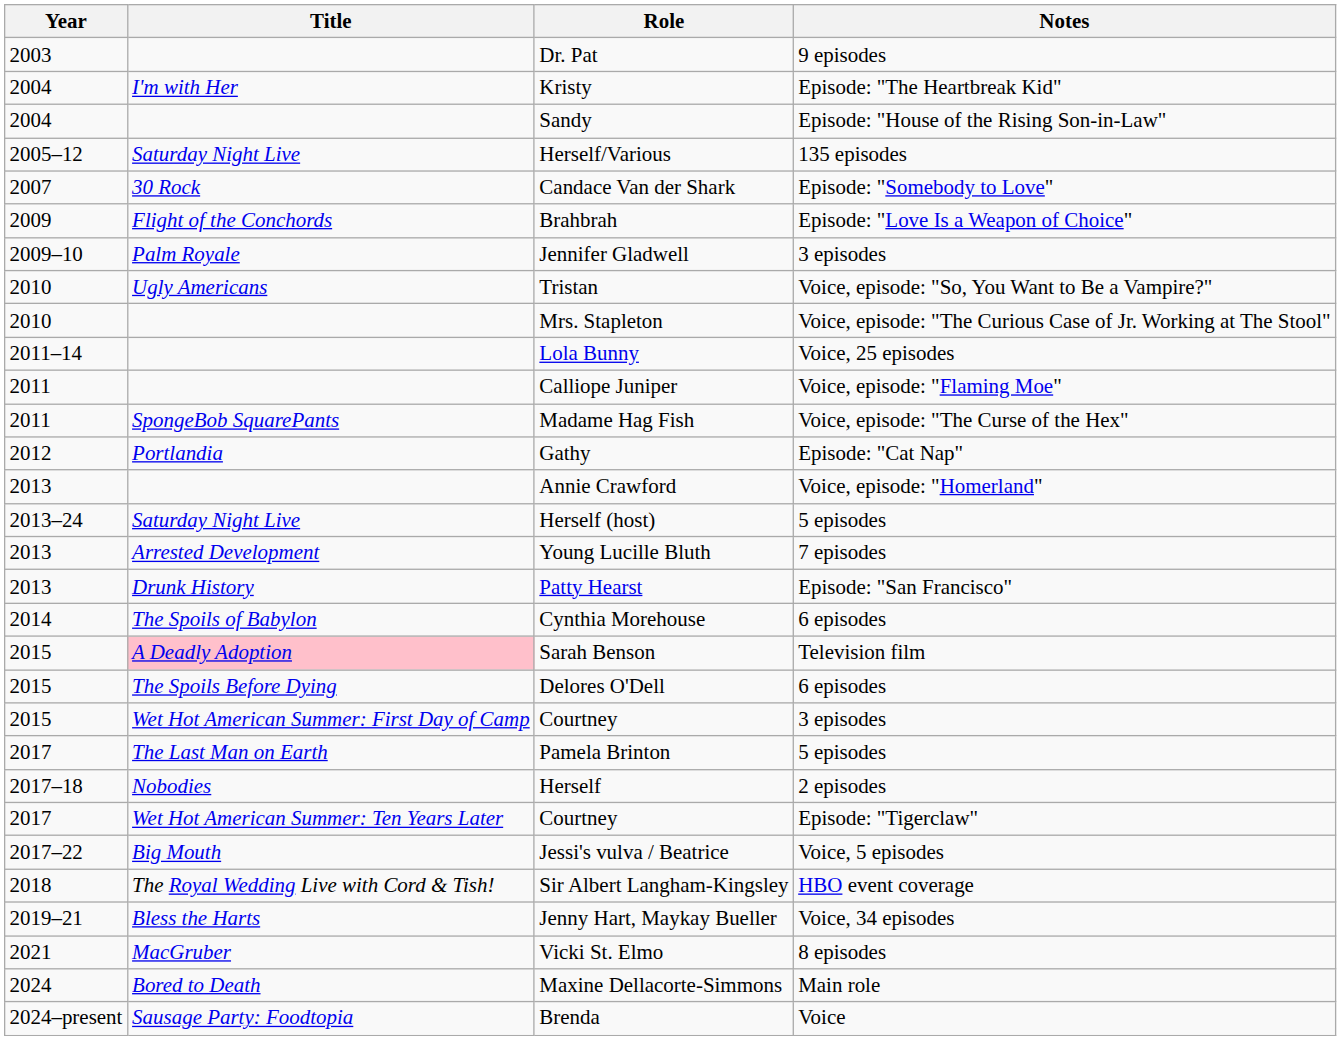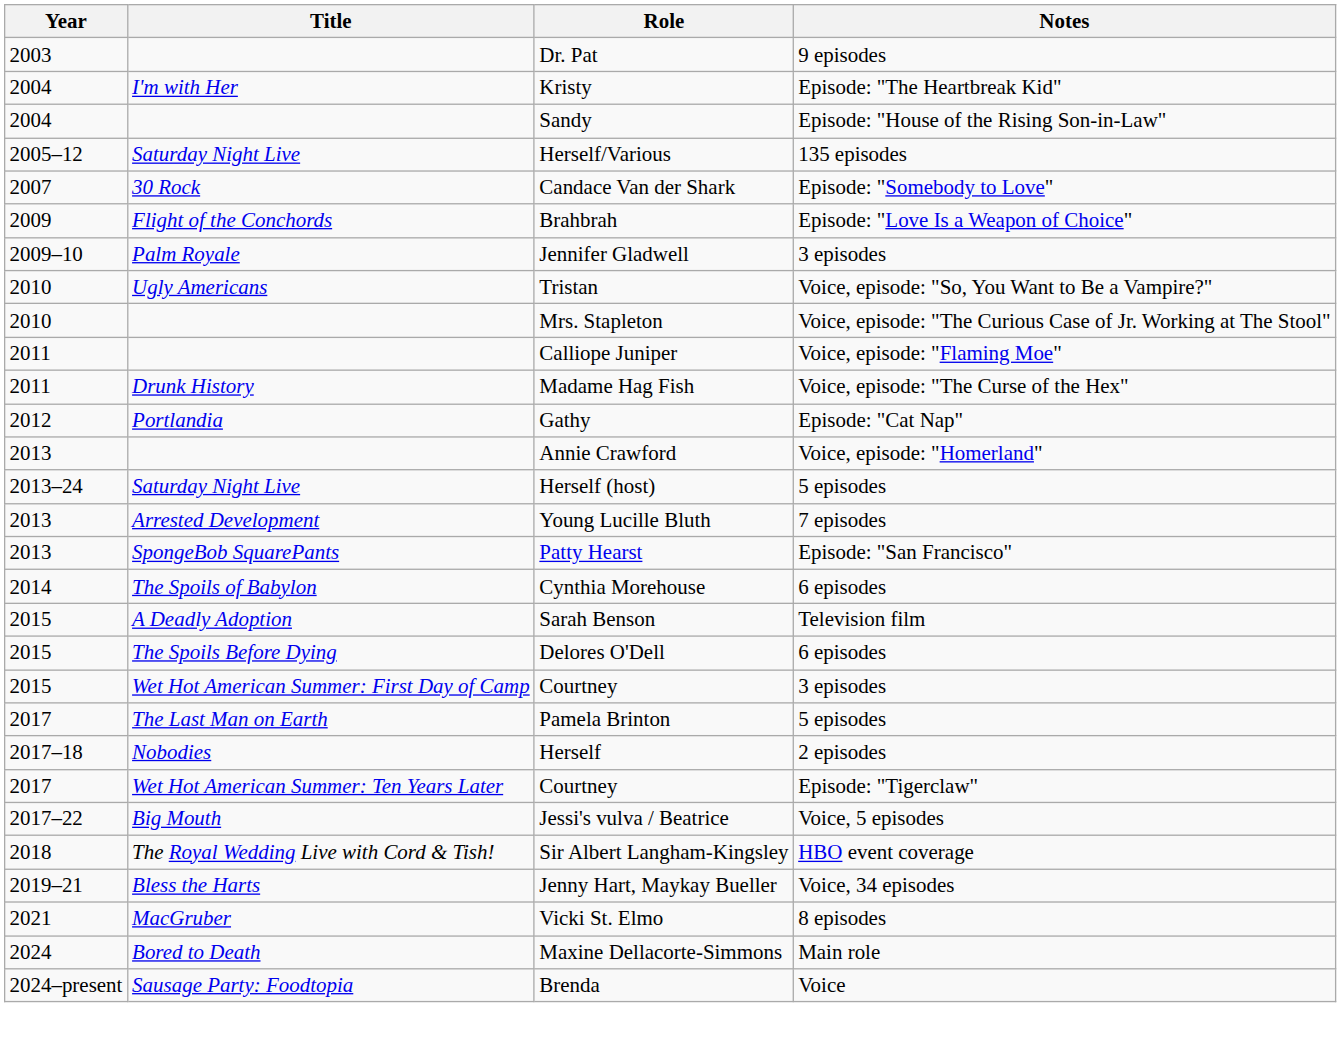- row: 2011–14 | Lola Bunny | Voice, 25 episodes
Madame Hag Fish | Title: SpongeBob SquarePants -> Drunk History
Patty Hearst | Title: Drunk History -> SpongeBob SquarePants
Sarah Benson | Title: pink background -> no background
